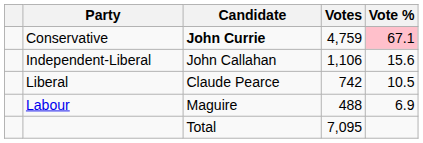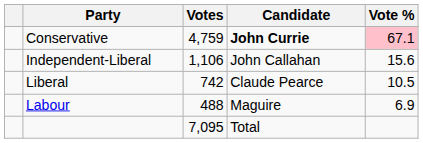columns swapped: Candidate <-> Votes
